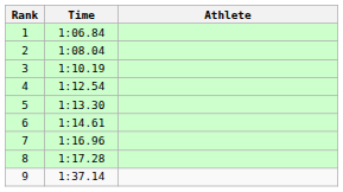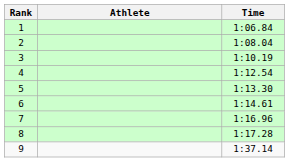columns swapped: Athlete <-> Time
